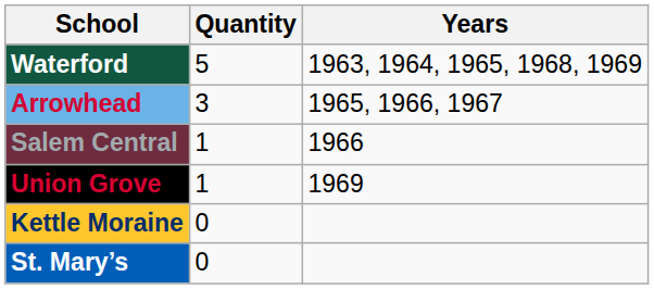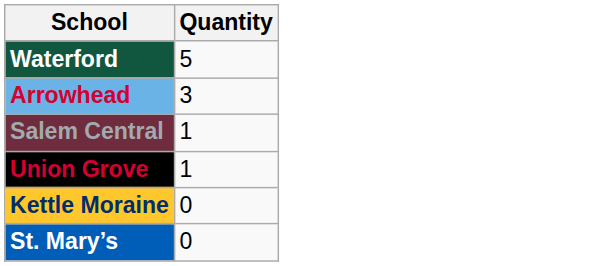- column: Years | 1963, 1964, 1965, 1968, 1969 | 1965, 1966, 1967 | 1966 | 1969
